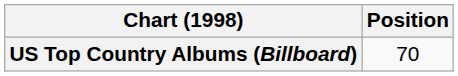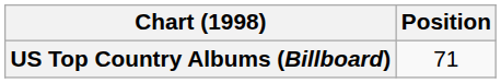US Top Country Albums (Billboard) | Position: 70 -> 71
